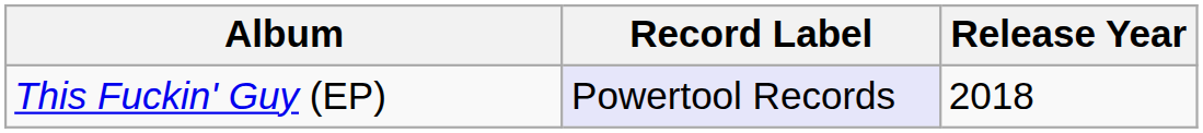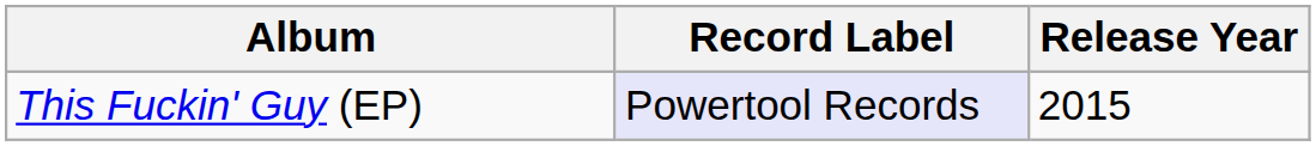This Fuckin' Guy (EP) | Release Year: 2018 -> 2015
